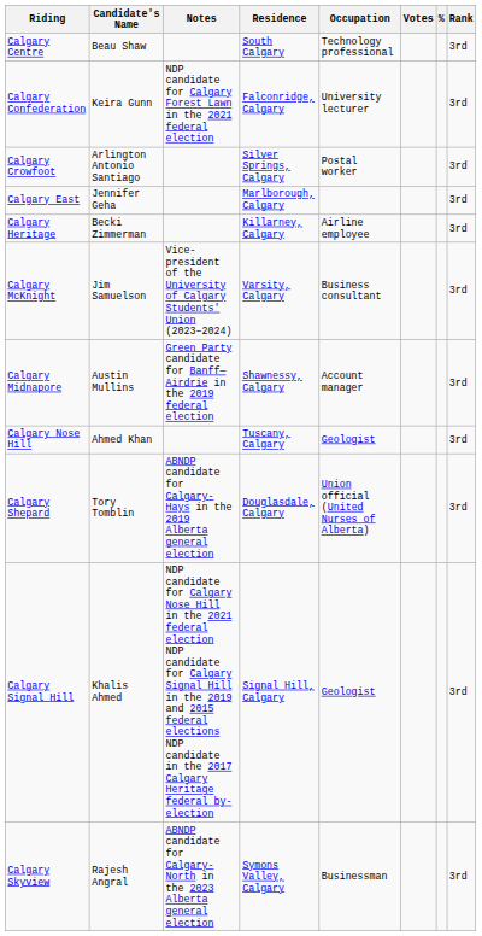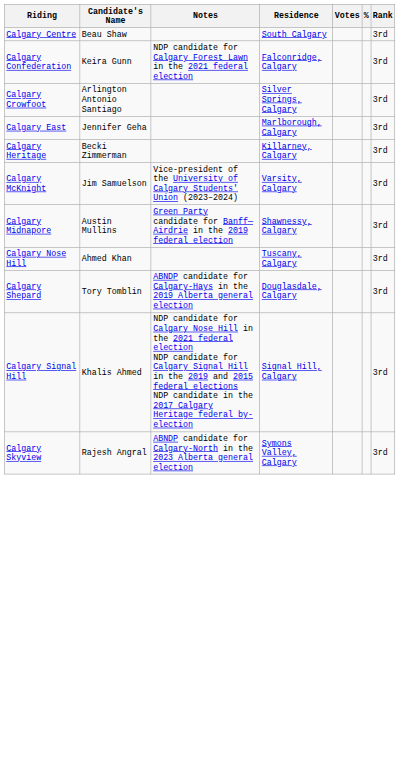- column: Occupation | Technology professional | University lecturer | Postal worker | Airline employee | Business consultant | Account manager | Geologist | Union official (United Nurses of Alberta) | Geologist | Businessman
